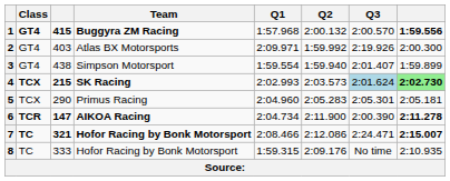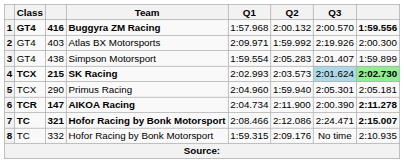1 | column 3: 415 -> 416
3 | Q2: 1:59.940 -> 2:05.283
5 | Q2: 2:05.283 -> 1:59.940
8 | column 3: 333 -> 332
